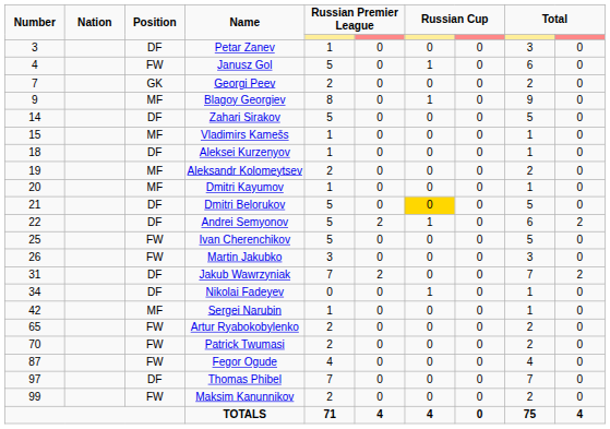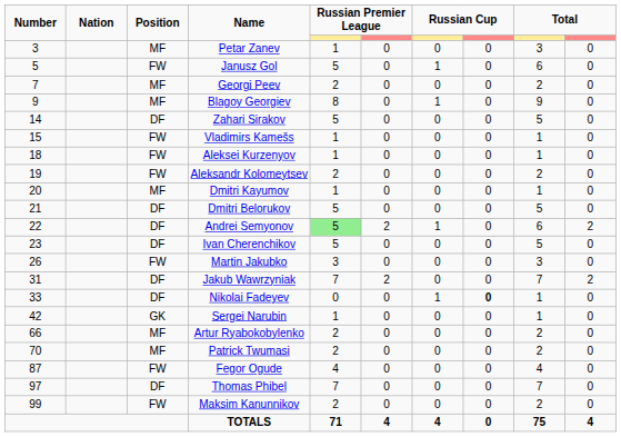Petar Zanev | Position: DF -> MF
Janusz Gol | Number: 4 -> 5
Georgi Peev | Position: GK -> MF
Vladimirs Kamešs | Position: MF -> FW
Aleksei Kurzenyov | Position: DF -> FW
Aleksandr Kolomeytsev | Position: MF -> FW
Dmitri Belorukov | column 7: gold background -> no background
Andrei Semyonov | column 5: no background -> lightgreen background
Ivan Cherenchikov | Number: 25 -> 23
Ivan Cherenchikov | Position: FW -> DF
Nikolai Fadeyev | Number: 34 -> 33
Nikolai Fadeyev | column 8: normal -> bold
Sergei Narubin | Position: MF -> GK
Artur Ryabokobylenko | Number: 65 -> 66
Artur Ryabokobylenko | Position: FW -> MF
Patrick Twumasi | Position: FW -> MF
